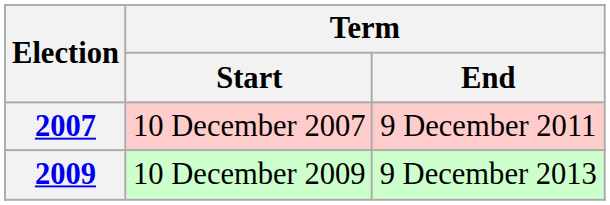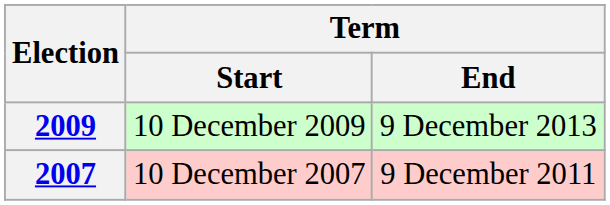rows swapped: 2007 <-> 2009
